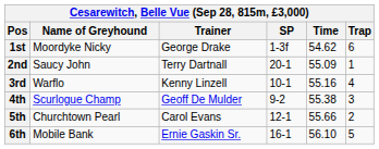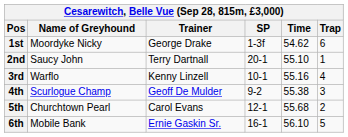2nd | Time: 55.09 -> 55.10
5th | Time: 55.66 -> 55.68
